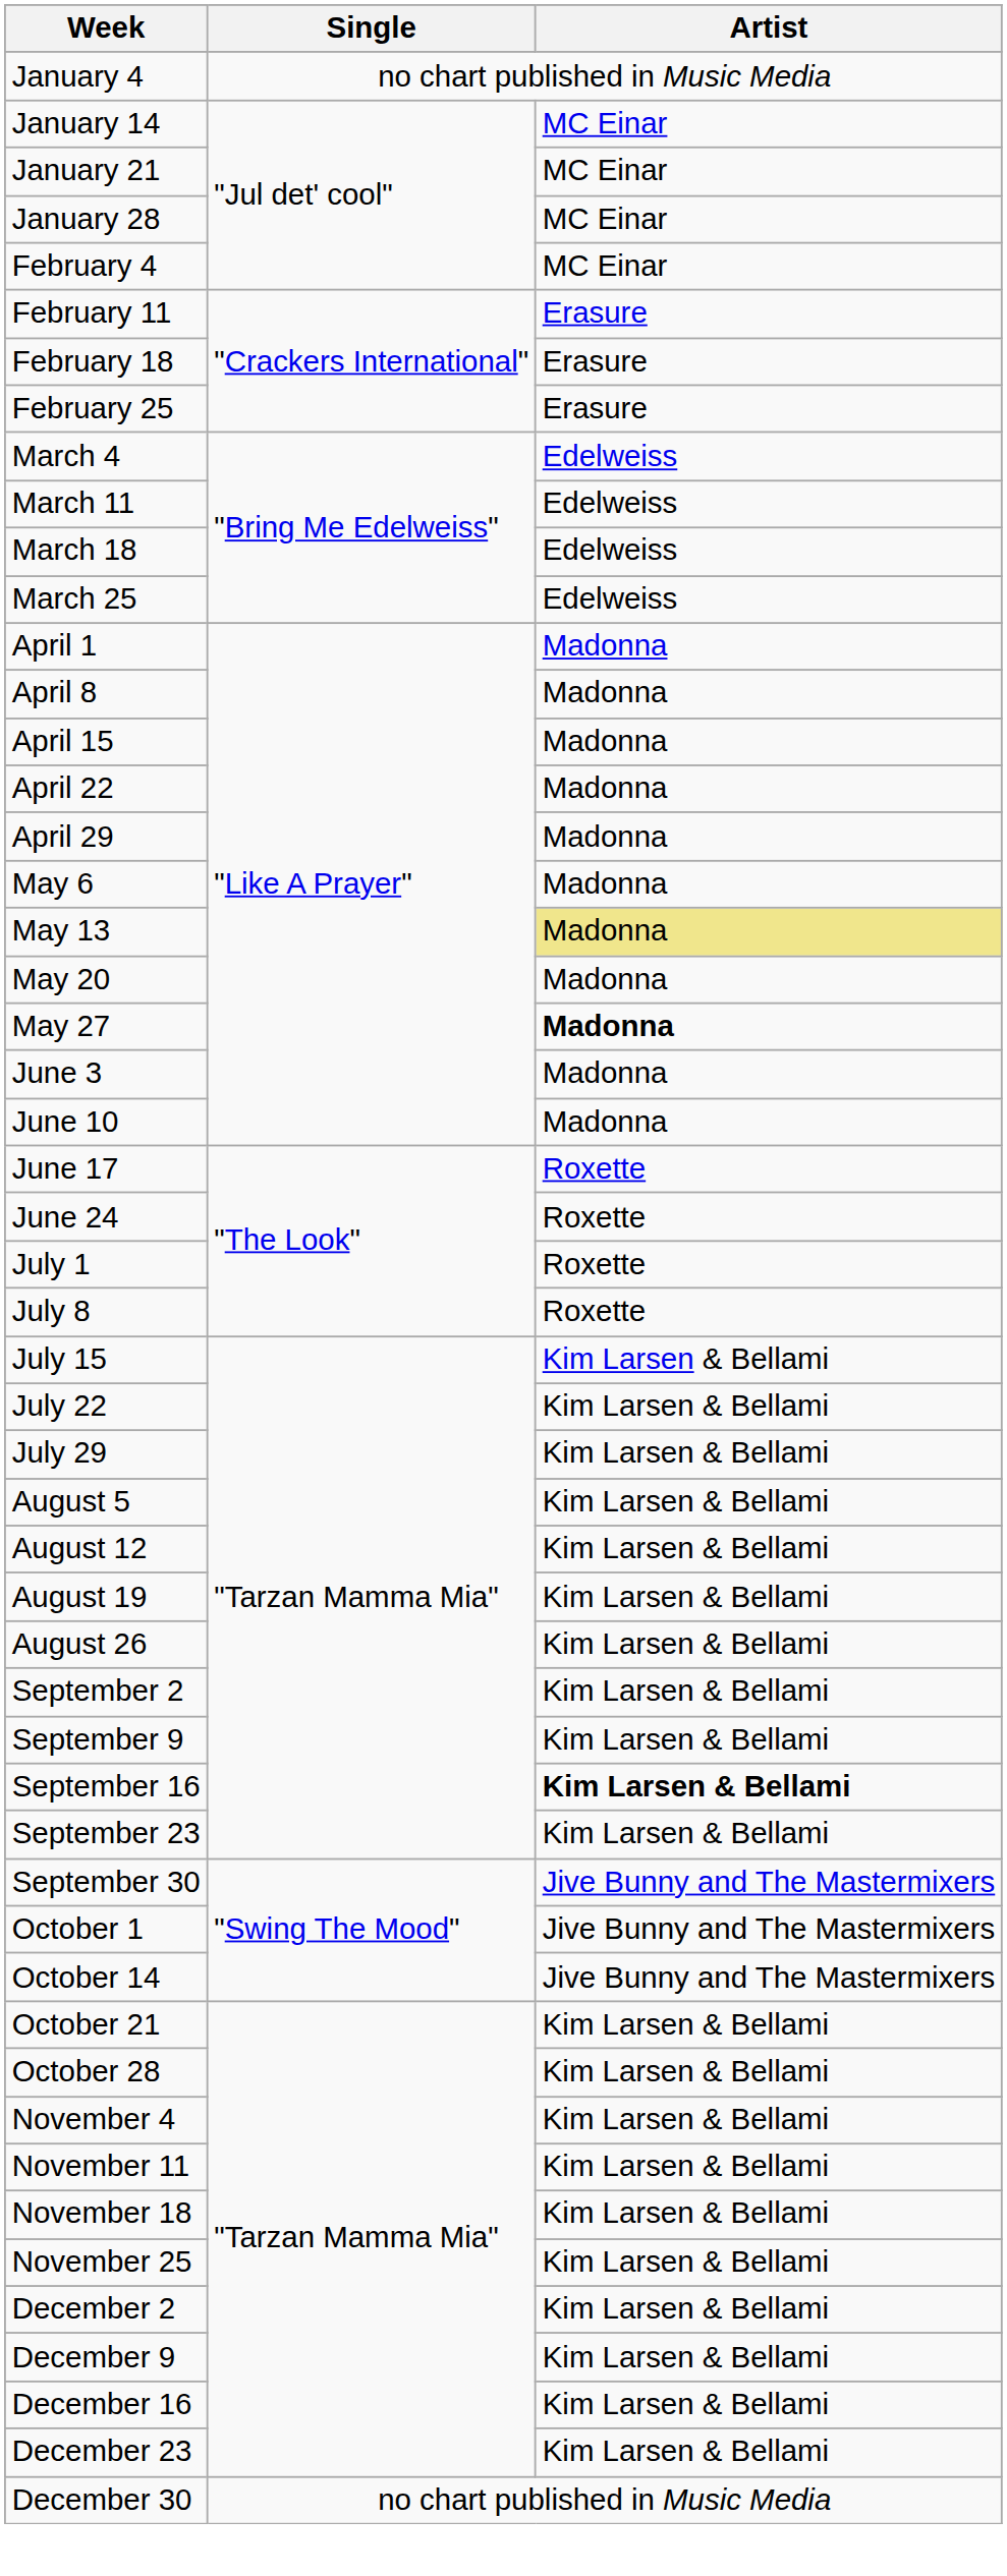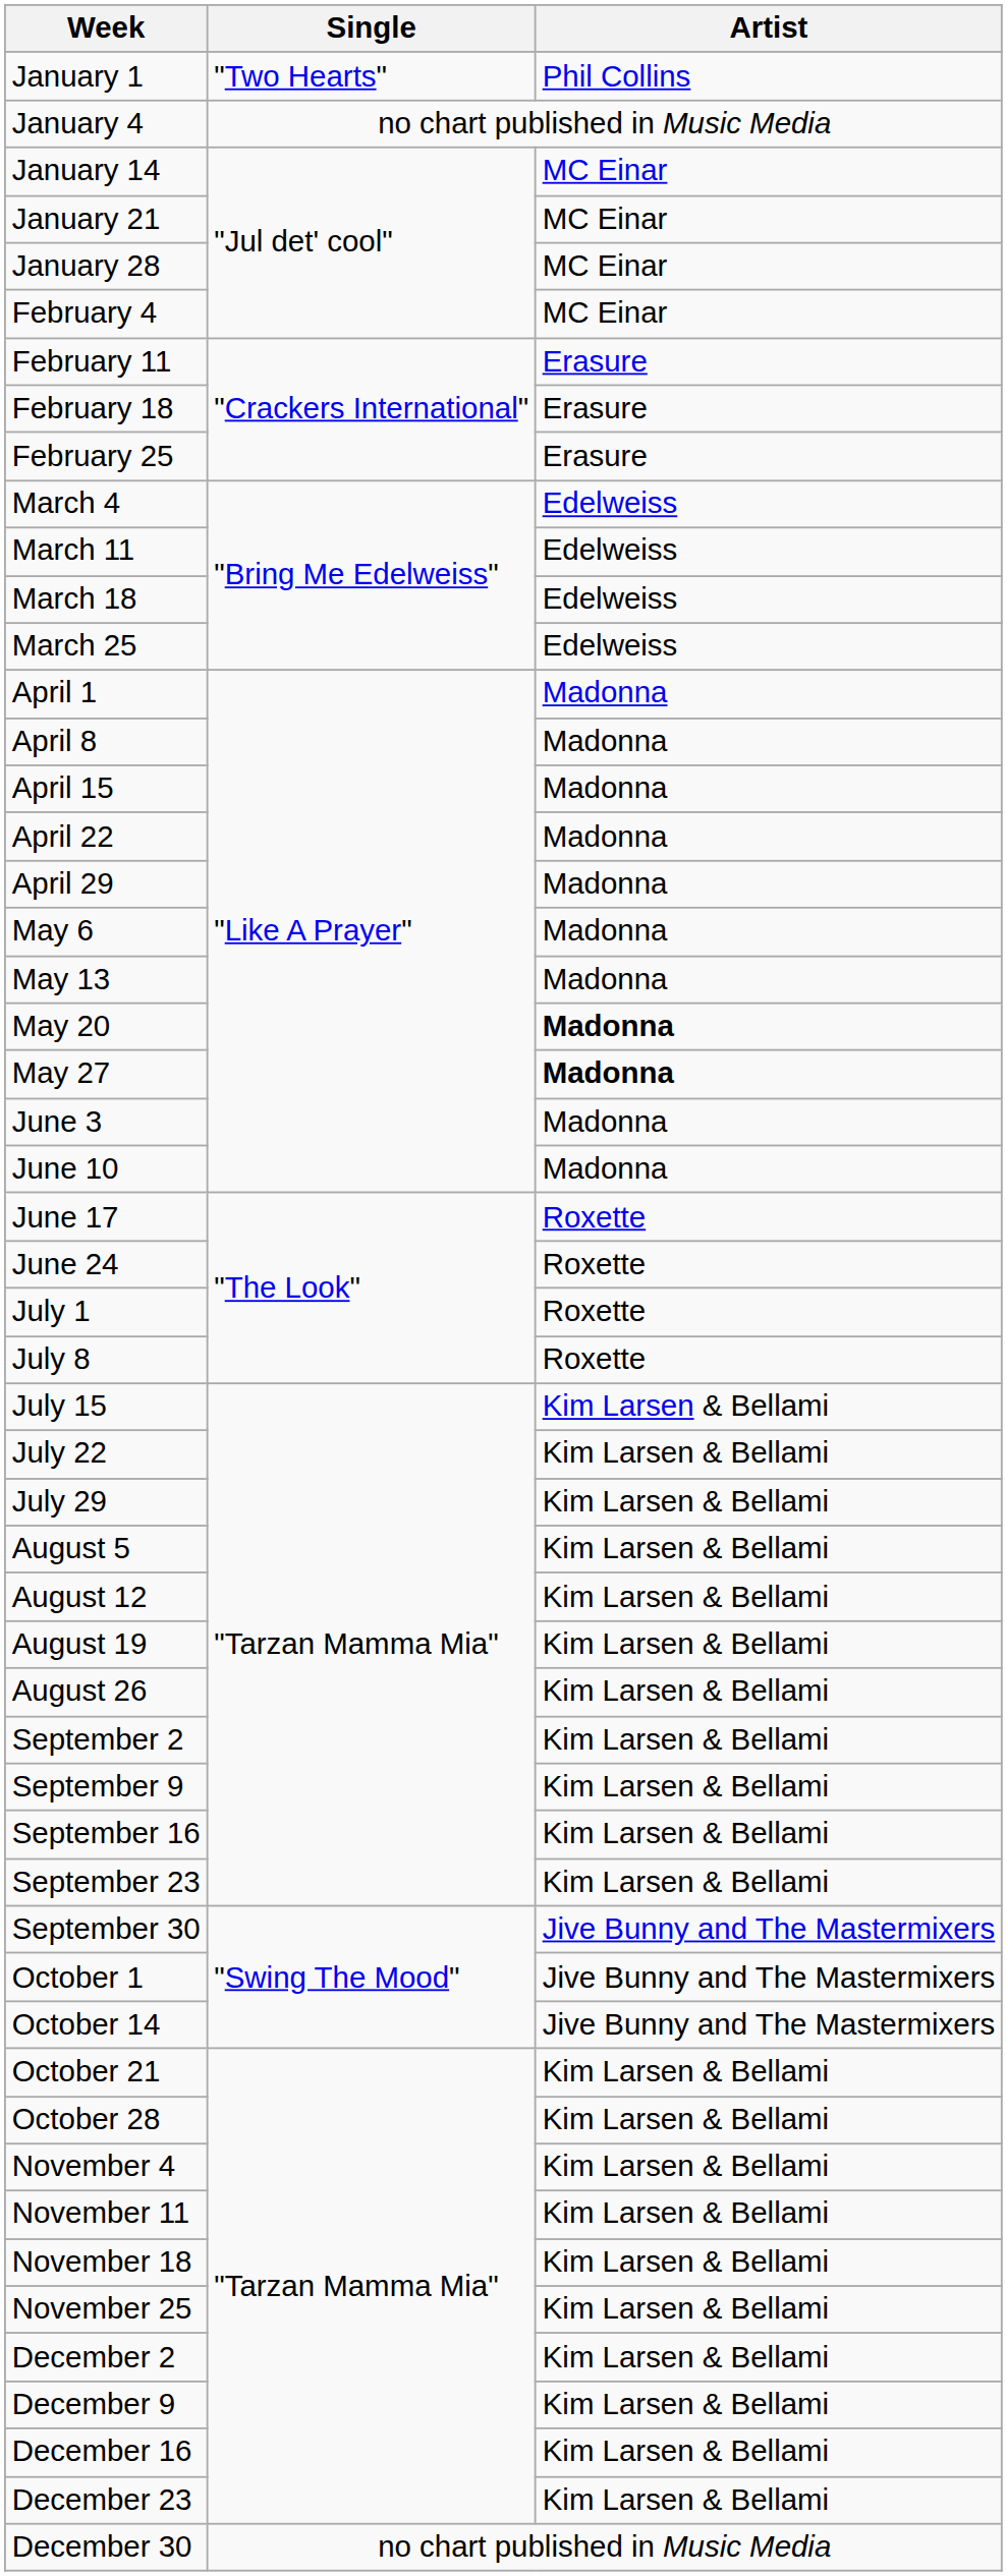+ row: January 1 | "Two Hearts" | Phil Collins
May 13 | Artist: khaki background -> no background
May 20 | Artist: normal -> bold
September 16 | Artist: bold -> normal
